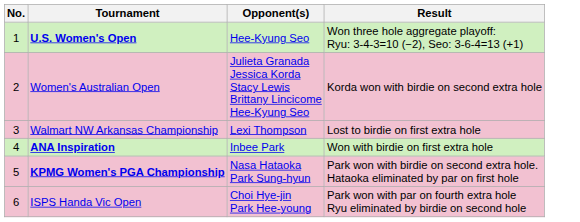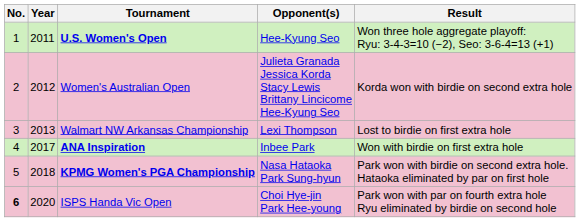+ column: Year | 2011 | 2012 | 2013 | 2017 | 2018 | 2020
ISPS Handa Vic Open | No.: normal -> bold
